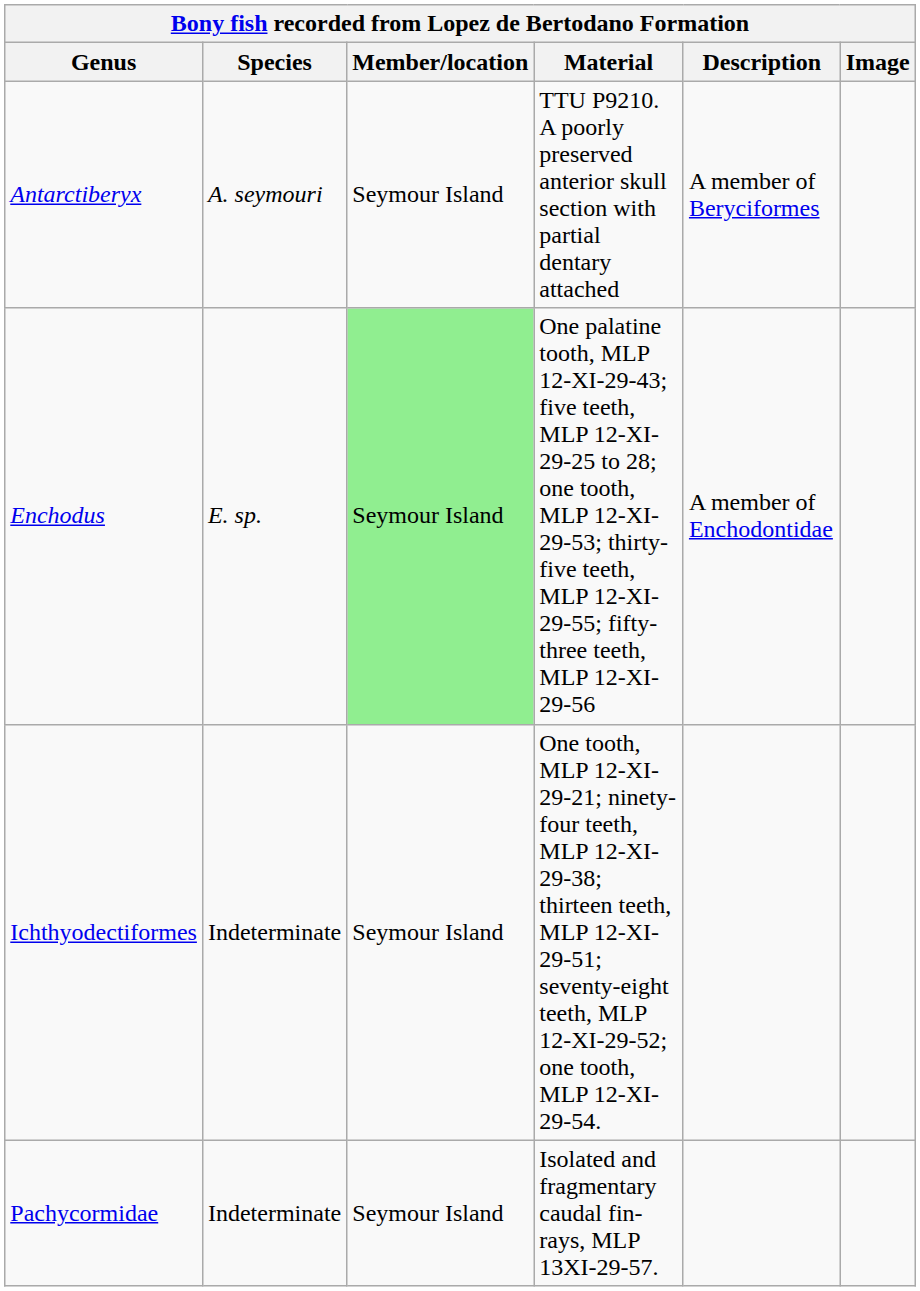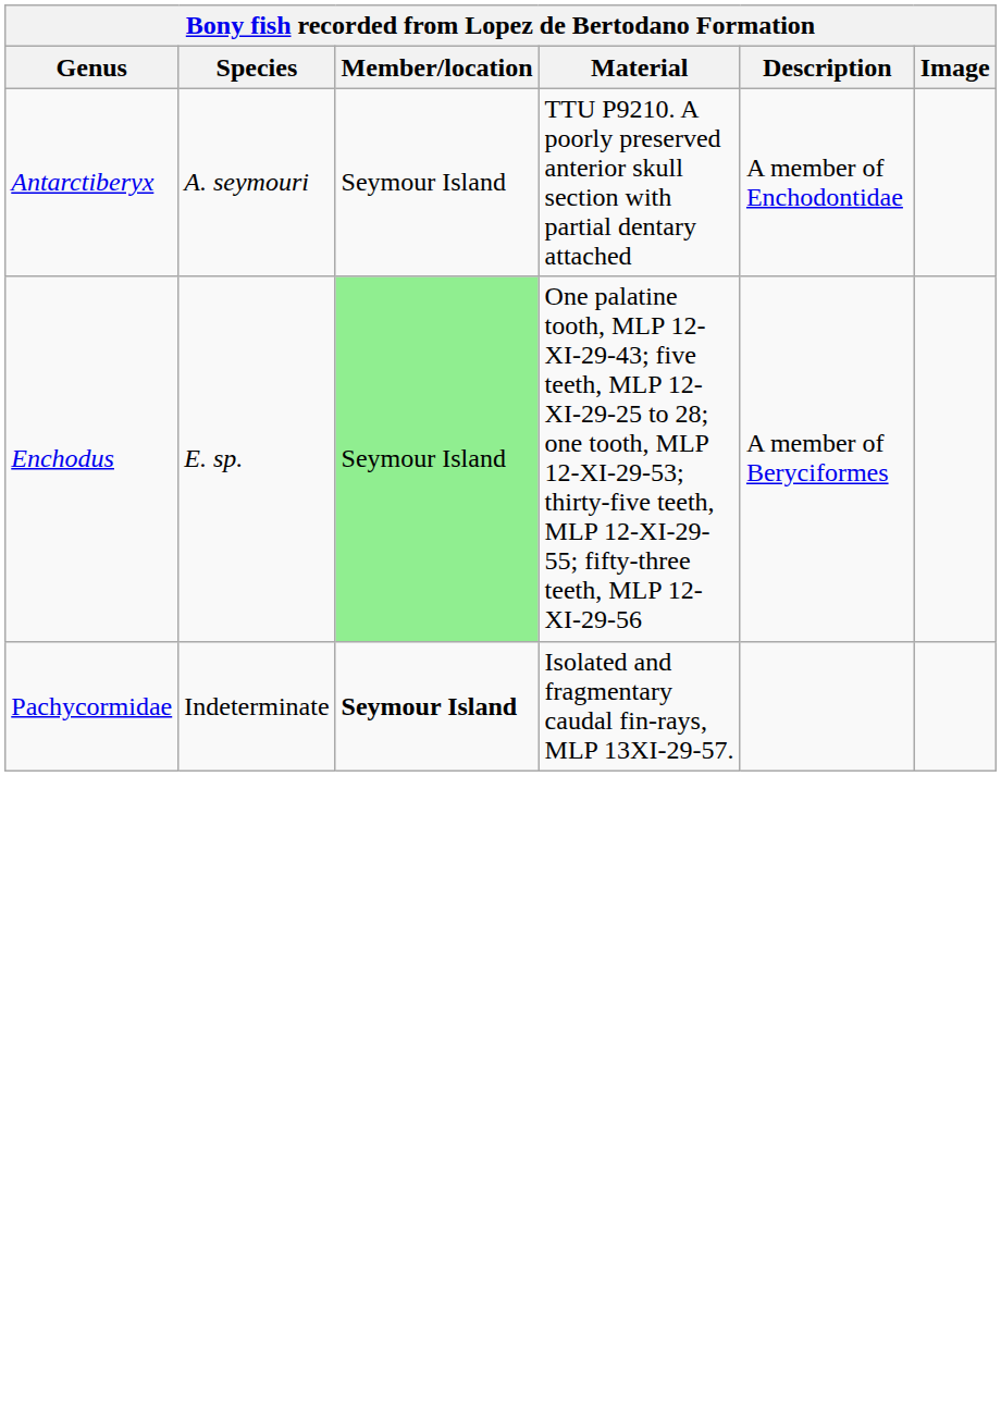Antarctiberyx | Description: A member of Beryciformes -> A member of Enchodontidae
Enchodus | Description: A member of Enchodontidae -> A member of Beryciformes
- row: Ichthyodectiformes | Indeterminate | Seymour Island | One tooth, MLP 12-XI-29-21; ninety-four teeth, MLP 12-XI-29-38; thirteen teeth, MLP 12-XI-29-51; seventy-eight teeth, MLP 12-XI-29-52; one tooth, MLP 12-XI-29-54.
Pachycormidae | Member/location: normal -> bold
